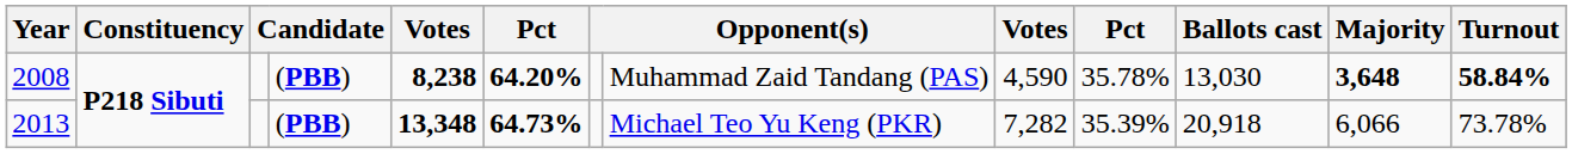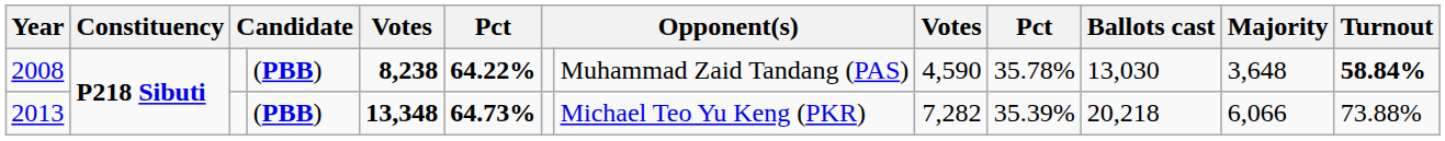2008 | column 6: 64.20% -> 64.22%
2008 | Majority: bold -> normal
2013 | Ballots cast: 20,918 -> 20,218
2013 | Turnout: 73.78% -> 73.88%
